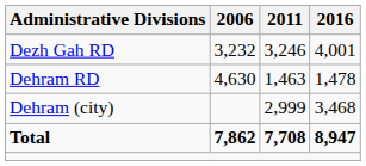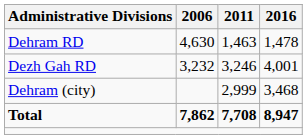rows swapped: Dehram RD <-> Dezh Gah RD
